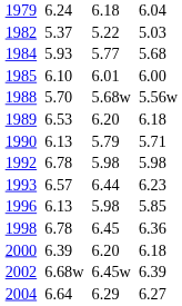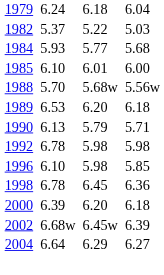- row: 1993 | 6.57 | 6.44 | 6.23
1996 | column 3: 6.13 -> 6.10
